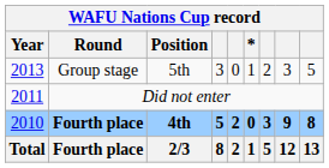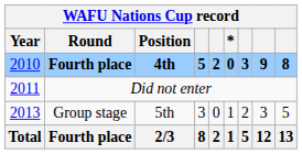rows swapped: Fourth place / 4th <-> Group stage
